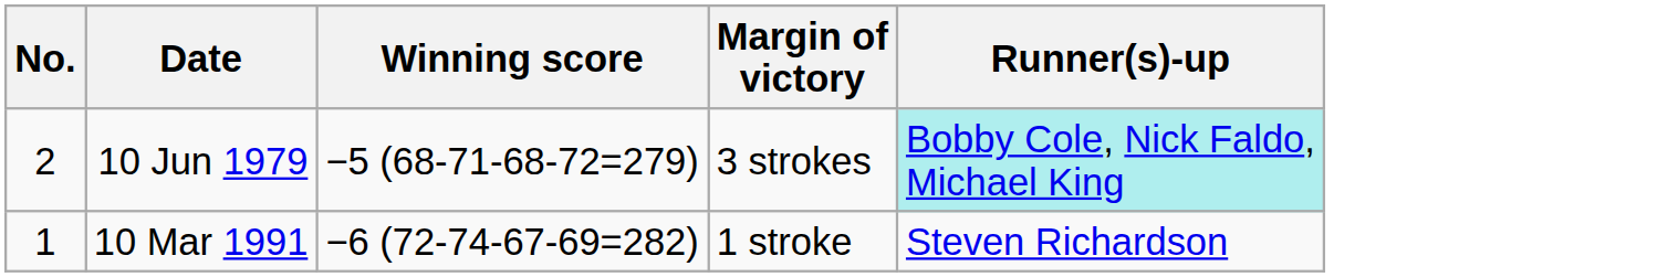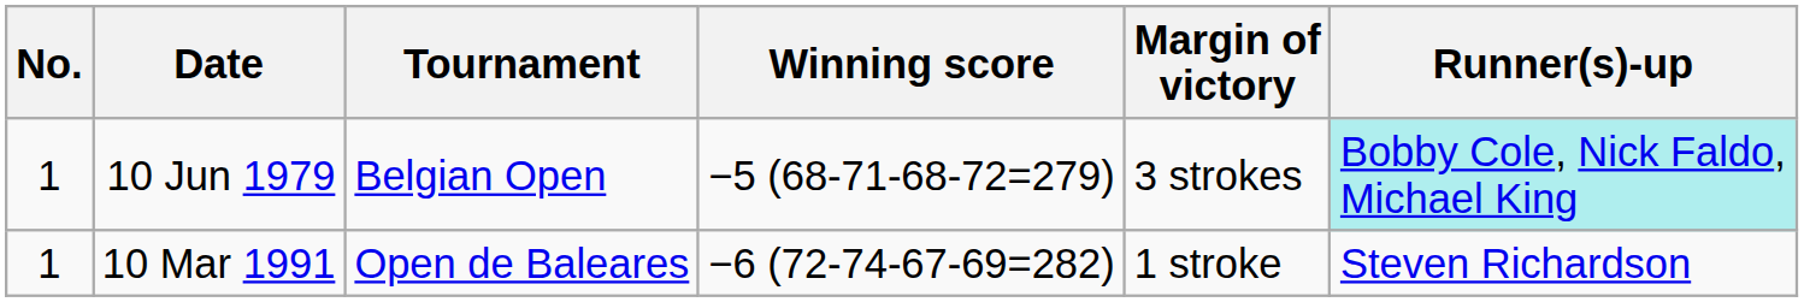+ column: Tournament | Belgian Open | Open de Baleares
10 Jun 1979 | No.: 2 -> 1
